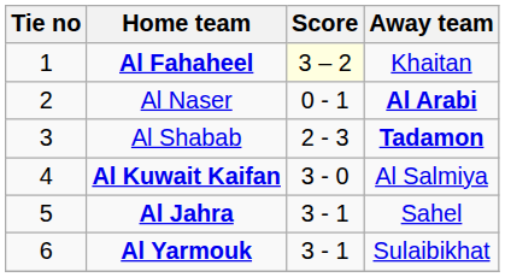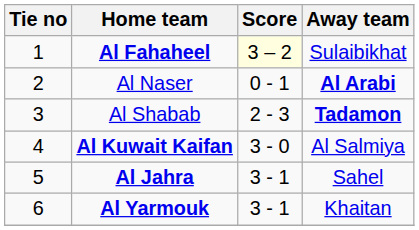Al Fahaheel | Away team: Khaitan -> Sulaibikhat
Al Yarmouk | Away team: Sulaibikhat -> Khaitan
